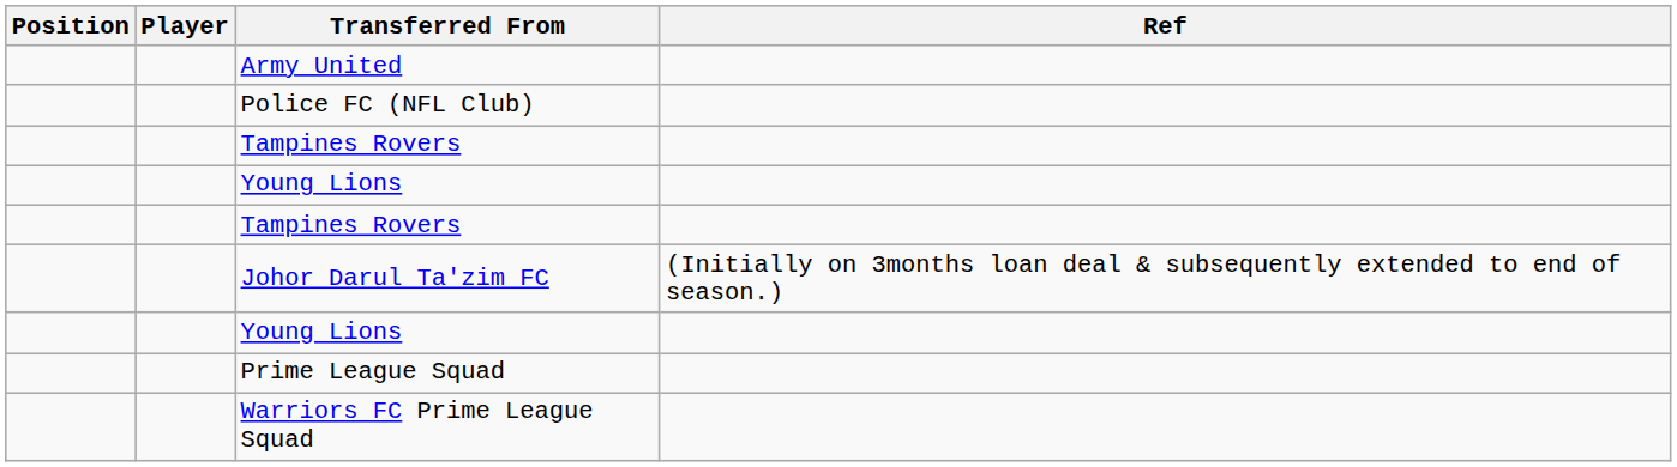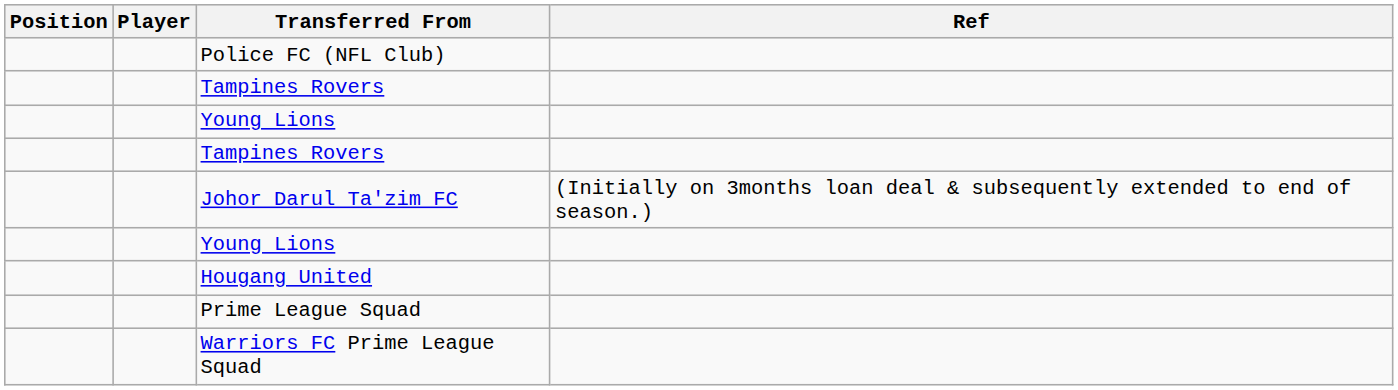- row: Army United
+ row: Hougang United
